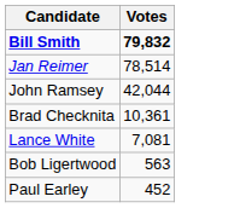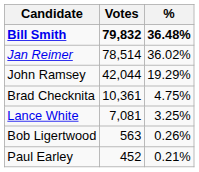+ column: % | 36.48% | 36.02% | 19.29% | 4.75% | 3.25% | 0.26% | 0.21%
